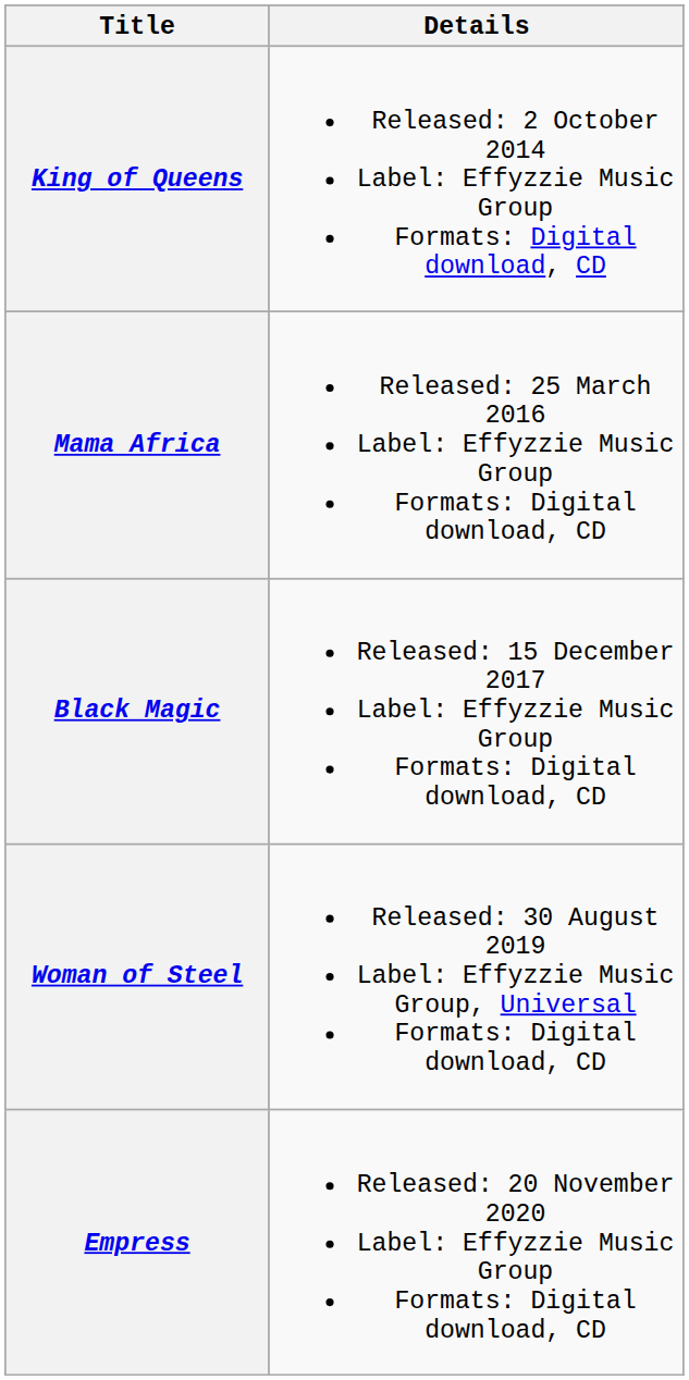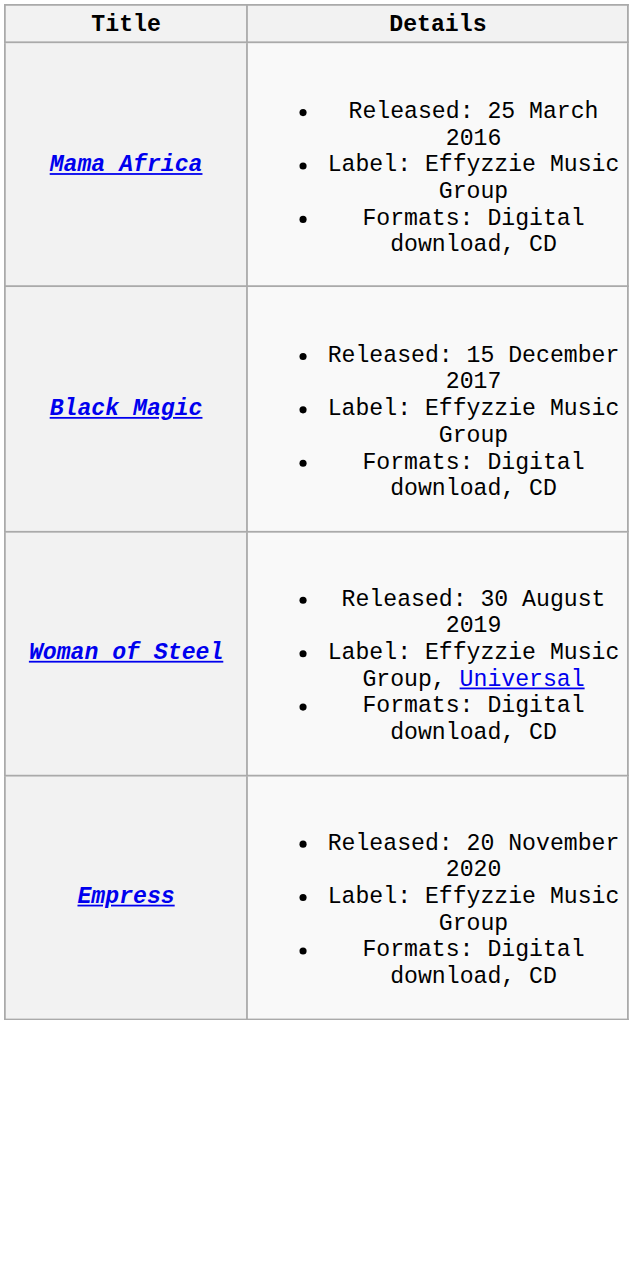- row: King of Queens | Released: 2 October 2014 Label: Effyzzie Music Group Formats: Digital download, CD
